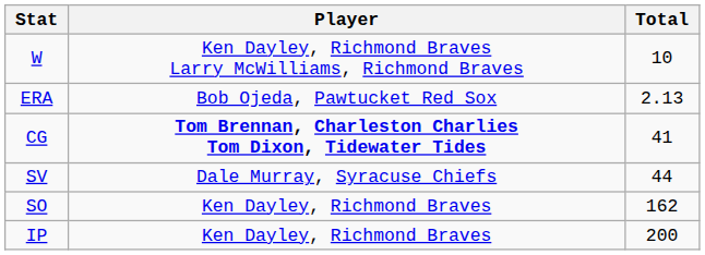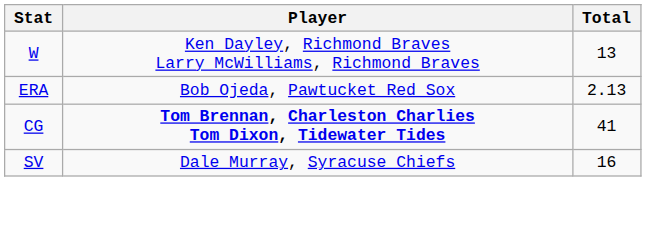W | Total: 10 -> 13
SV | Total: 44 -> 16
- row: SO | Ken Dayley, Richmond Braves | 162
- row: IP | Ken Dayley, Richmond Braves | 200
